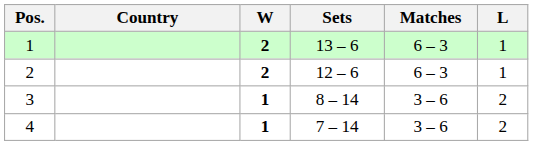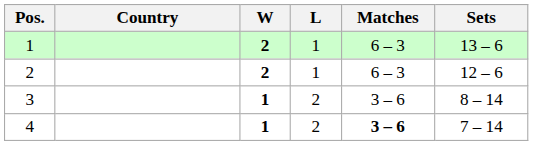columns swapped: L <-> Sets
4 | Matches: normal -> bold
